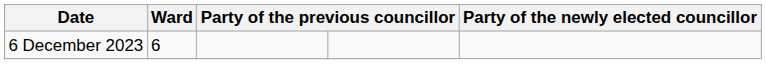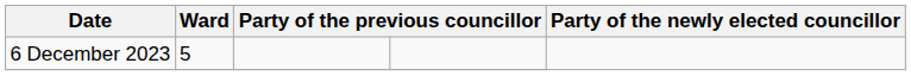6 December 2023 | Ward: 6 -> 5
